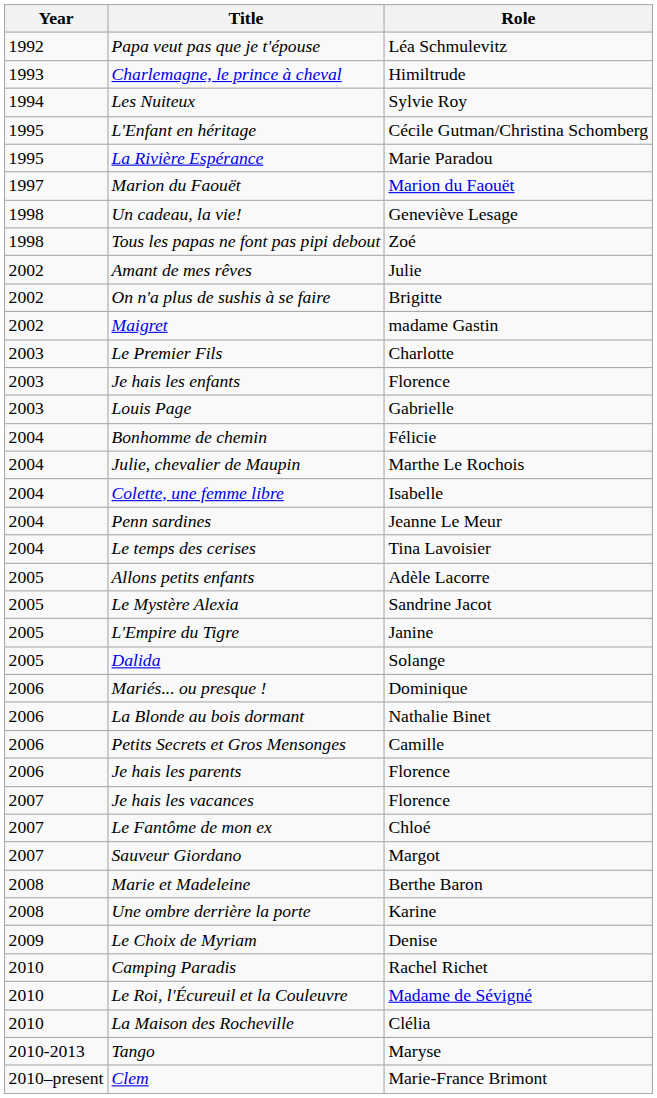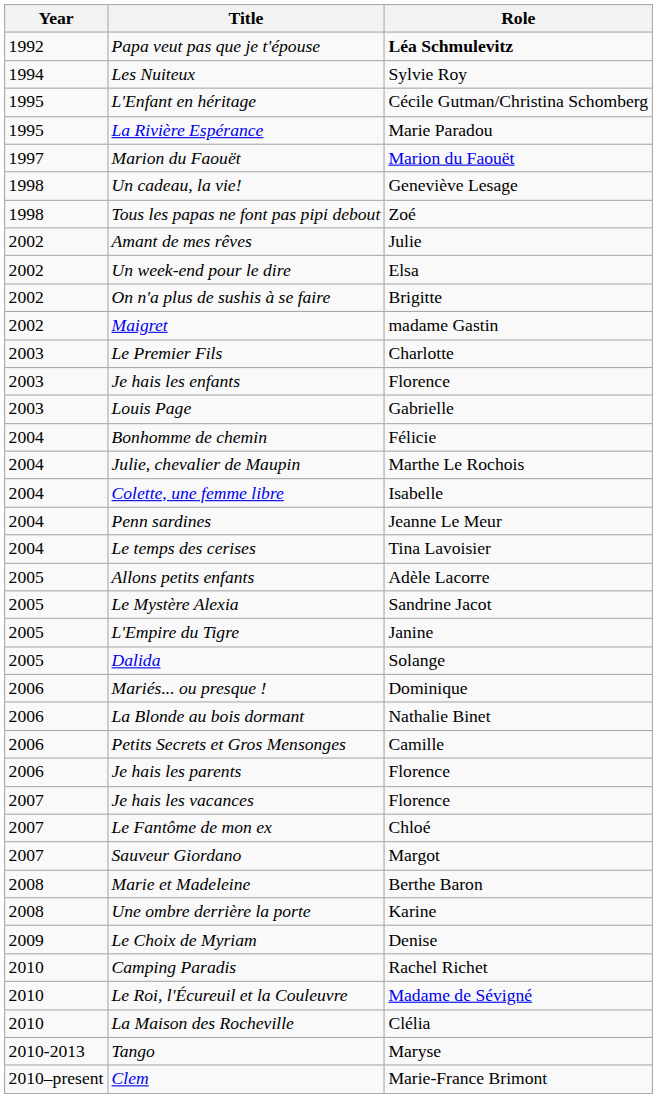Papa veut pas que je t'épouse | Role: normal -> bold
- row: 1993 | Charlemagne, le prince à cheval | Himiltrude
+ row: 2002 | Un week-end pour le dire | Elsa
